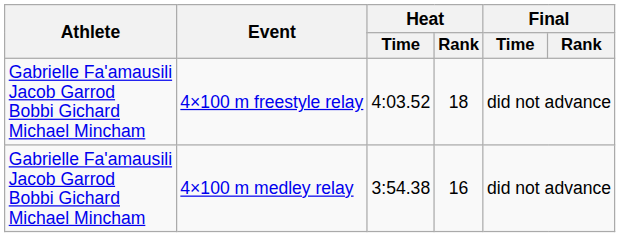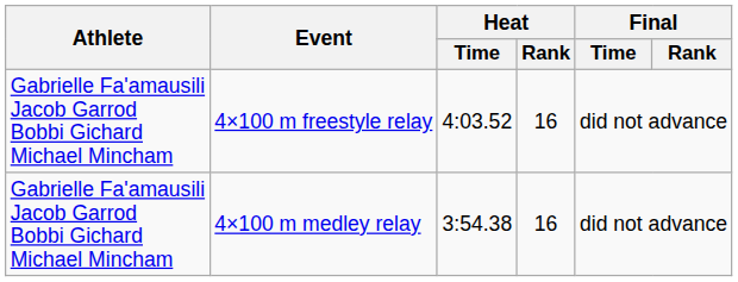4×100 m freestyle relay | Heat / Rank: 18 -> 16
